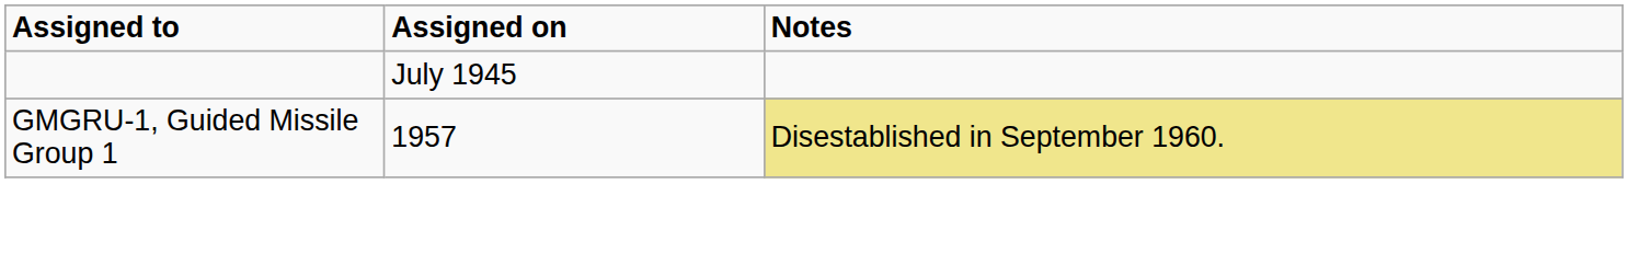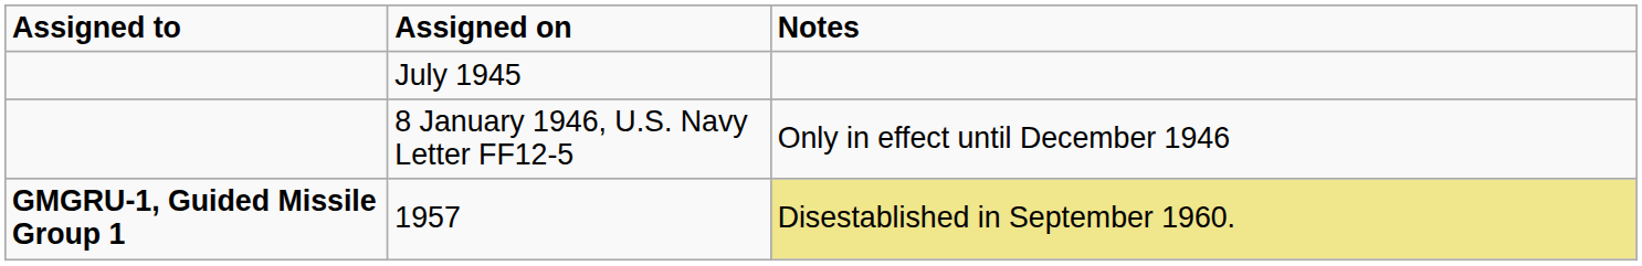+ row: 8 January 1946, U.S. Navy Letter FF12-5 | Only in effect until December 1946
1957 | Assigned to: normal -> bold
